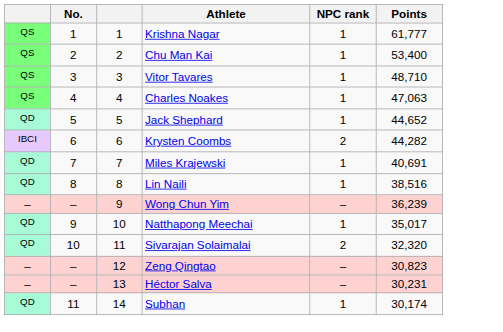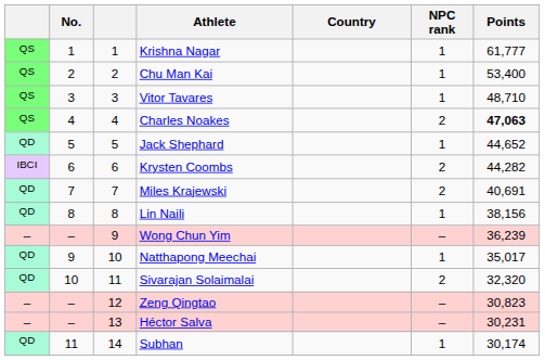+ column: Country
Charles Noakes | NPC rank: 1 -> 2
Charles Noakes | Points: normal -> bold
Miles Krajewski | NPC rank: 1 -> 2
Lin Naili | Points: 38,516 -> 38,156
